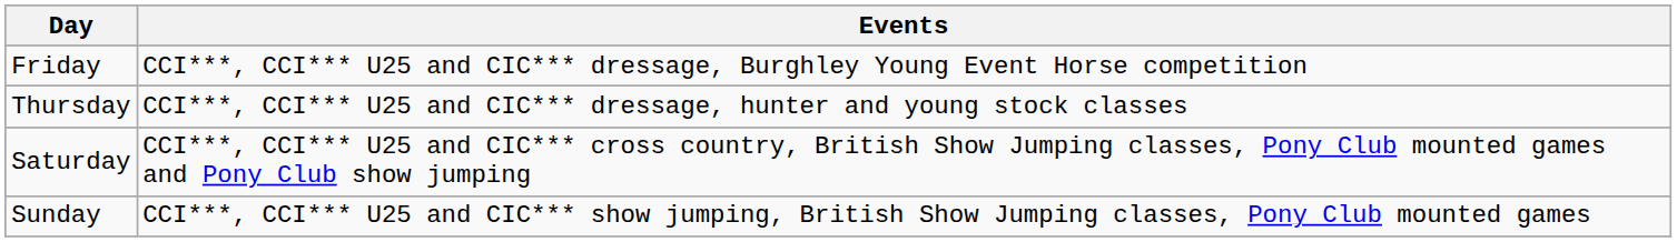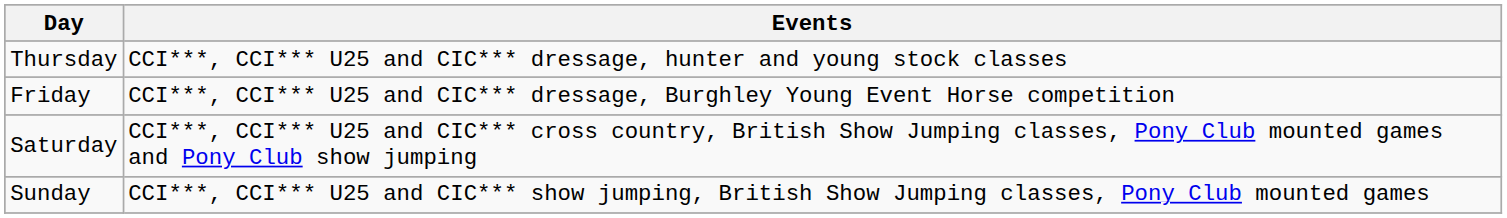rows swapped: Thursday <-> Friday
